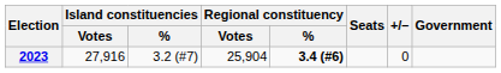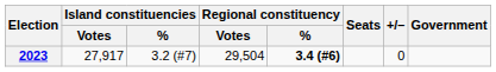2023 | Island constituencies / Votes: 27,916 -> 27,917
2023 | Regional constituency / Votes: 25,904 -> 29,504
